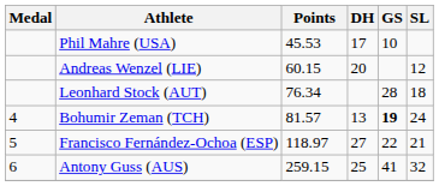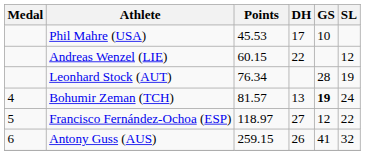Andreas Wenzel (LIE) | DH: 20 -> 22
Leonhard Stock (AUT) | SL: 18 -> 19
Francisco Fernández-Ochoa (ESP) | GS: 22 -> 12
Francisco Fernández-Ochoa (ESP) | SL: 21 -> 22
Antony Guss (AUS) | DH: 25 -> 26
